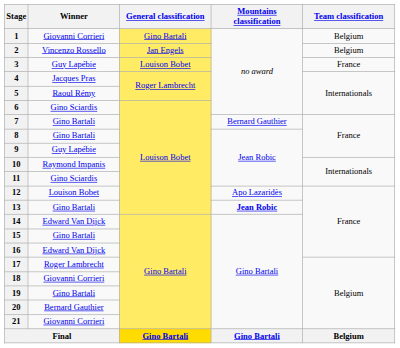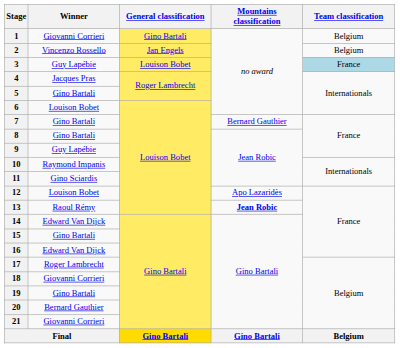3 | Team classification: no background -> lightblue background
5 | Winner: Raoul Rémy -> Gino Bartali
6 | Winner: Gino Sciardis -> Louison Bobet
13 | Winner: Gino Bartali -> Raoul Rémy
